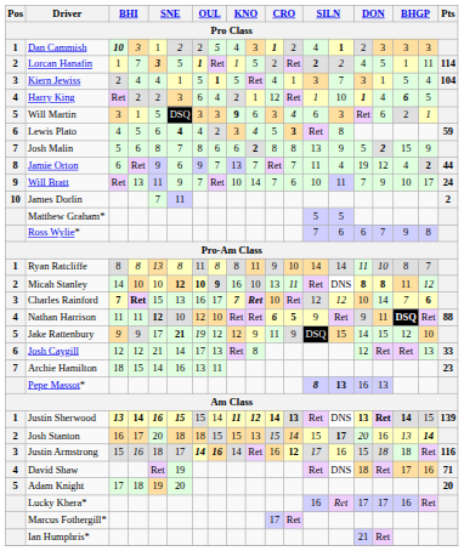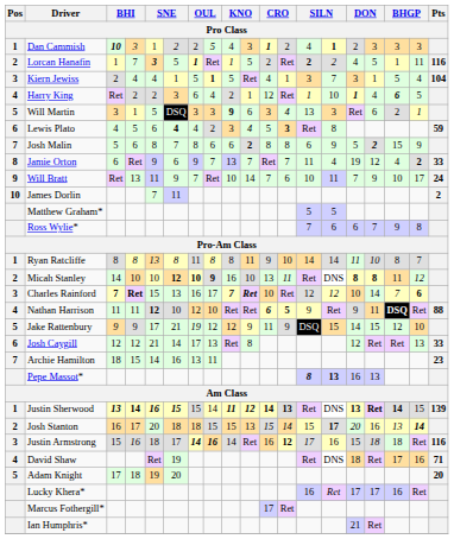Lorcan Hanafin | Pts: 114 -> 116
Will Martin | column 13: 6 -> 13
Josh Malin | column 13: 13 -> 6
Jamie Orton | Pts: 44 -> 33
Jake Rattenbury | column 6: bold -> normal
